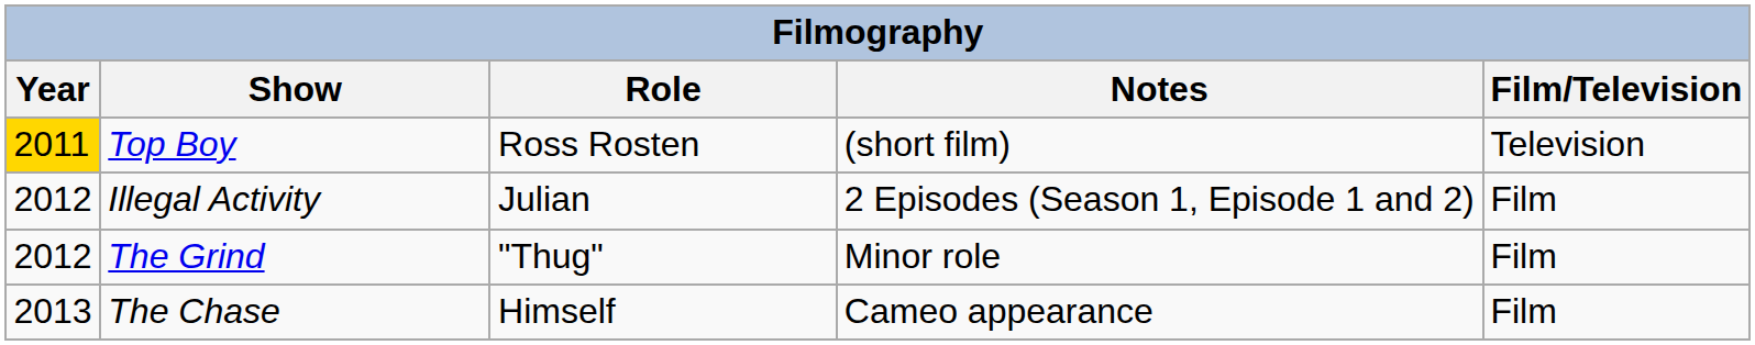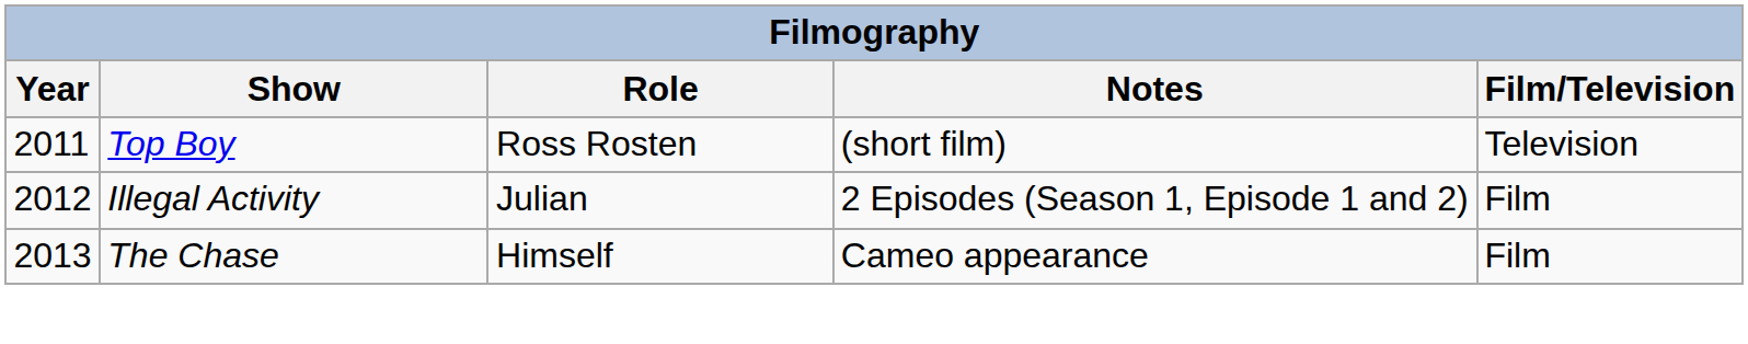Top Boy | Year: gold background -> no background
- row: 2012 | The Grind | "Thug" | Minor role | Film
